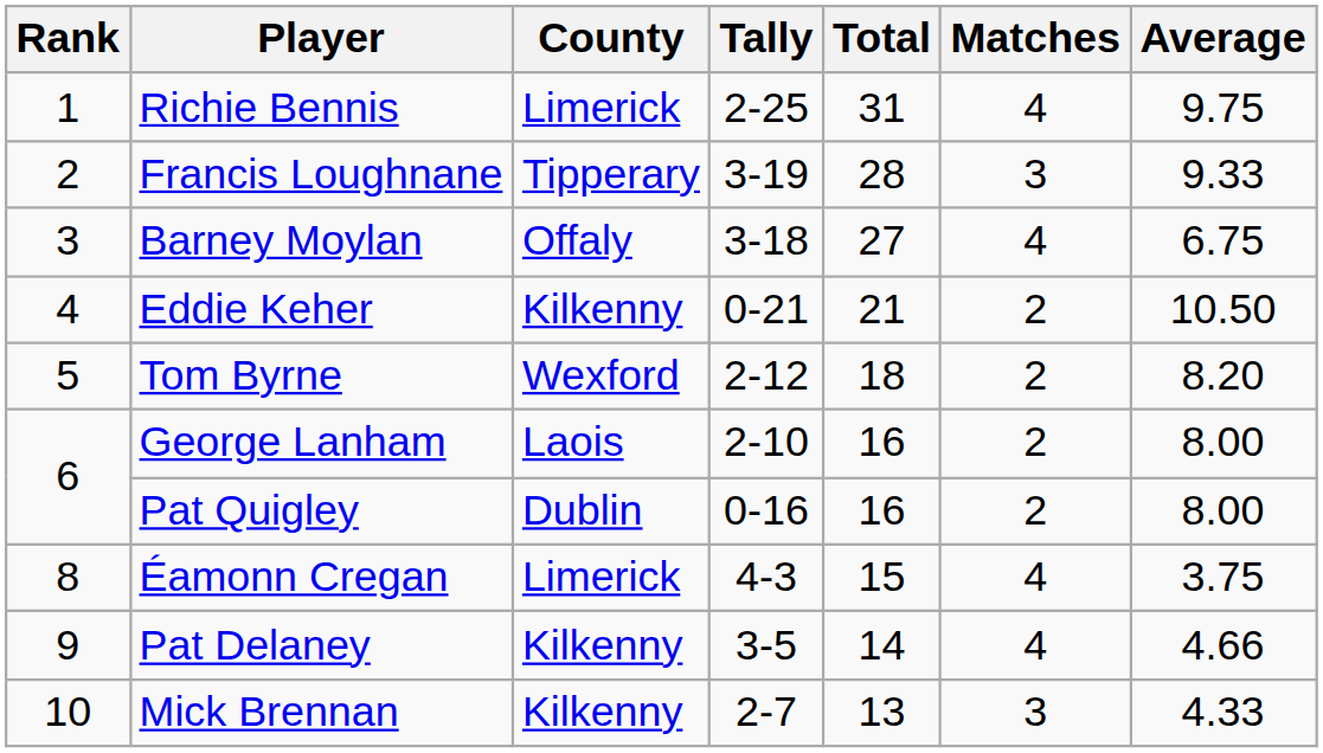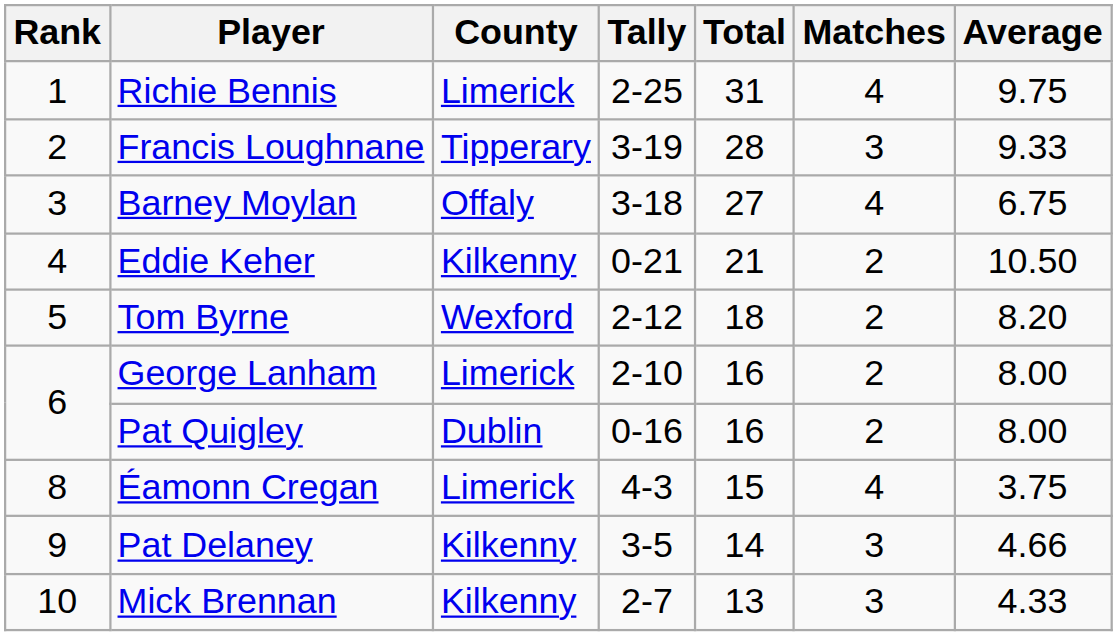George Lanham | County: Laois -> Limerick
Pat Delaney | Matches: 4 -> 3
